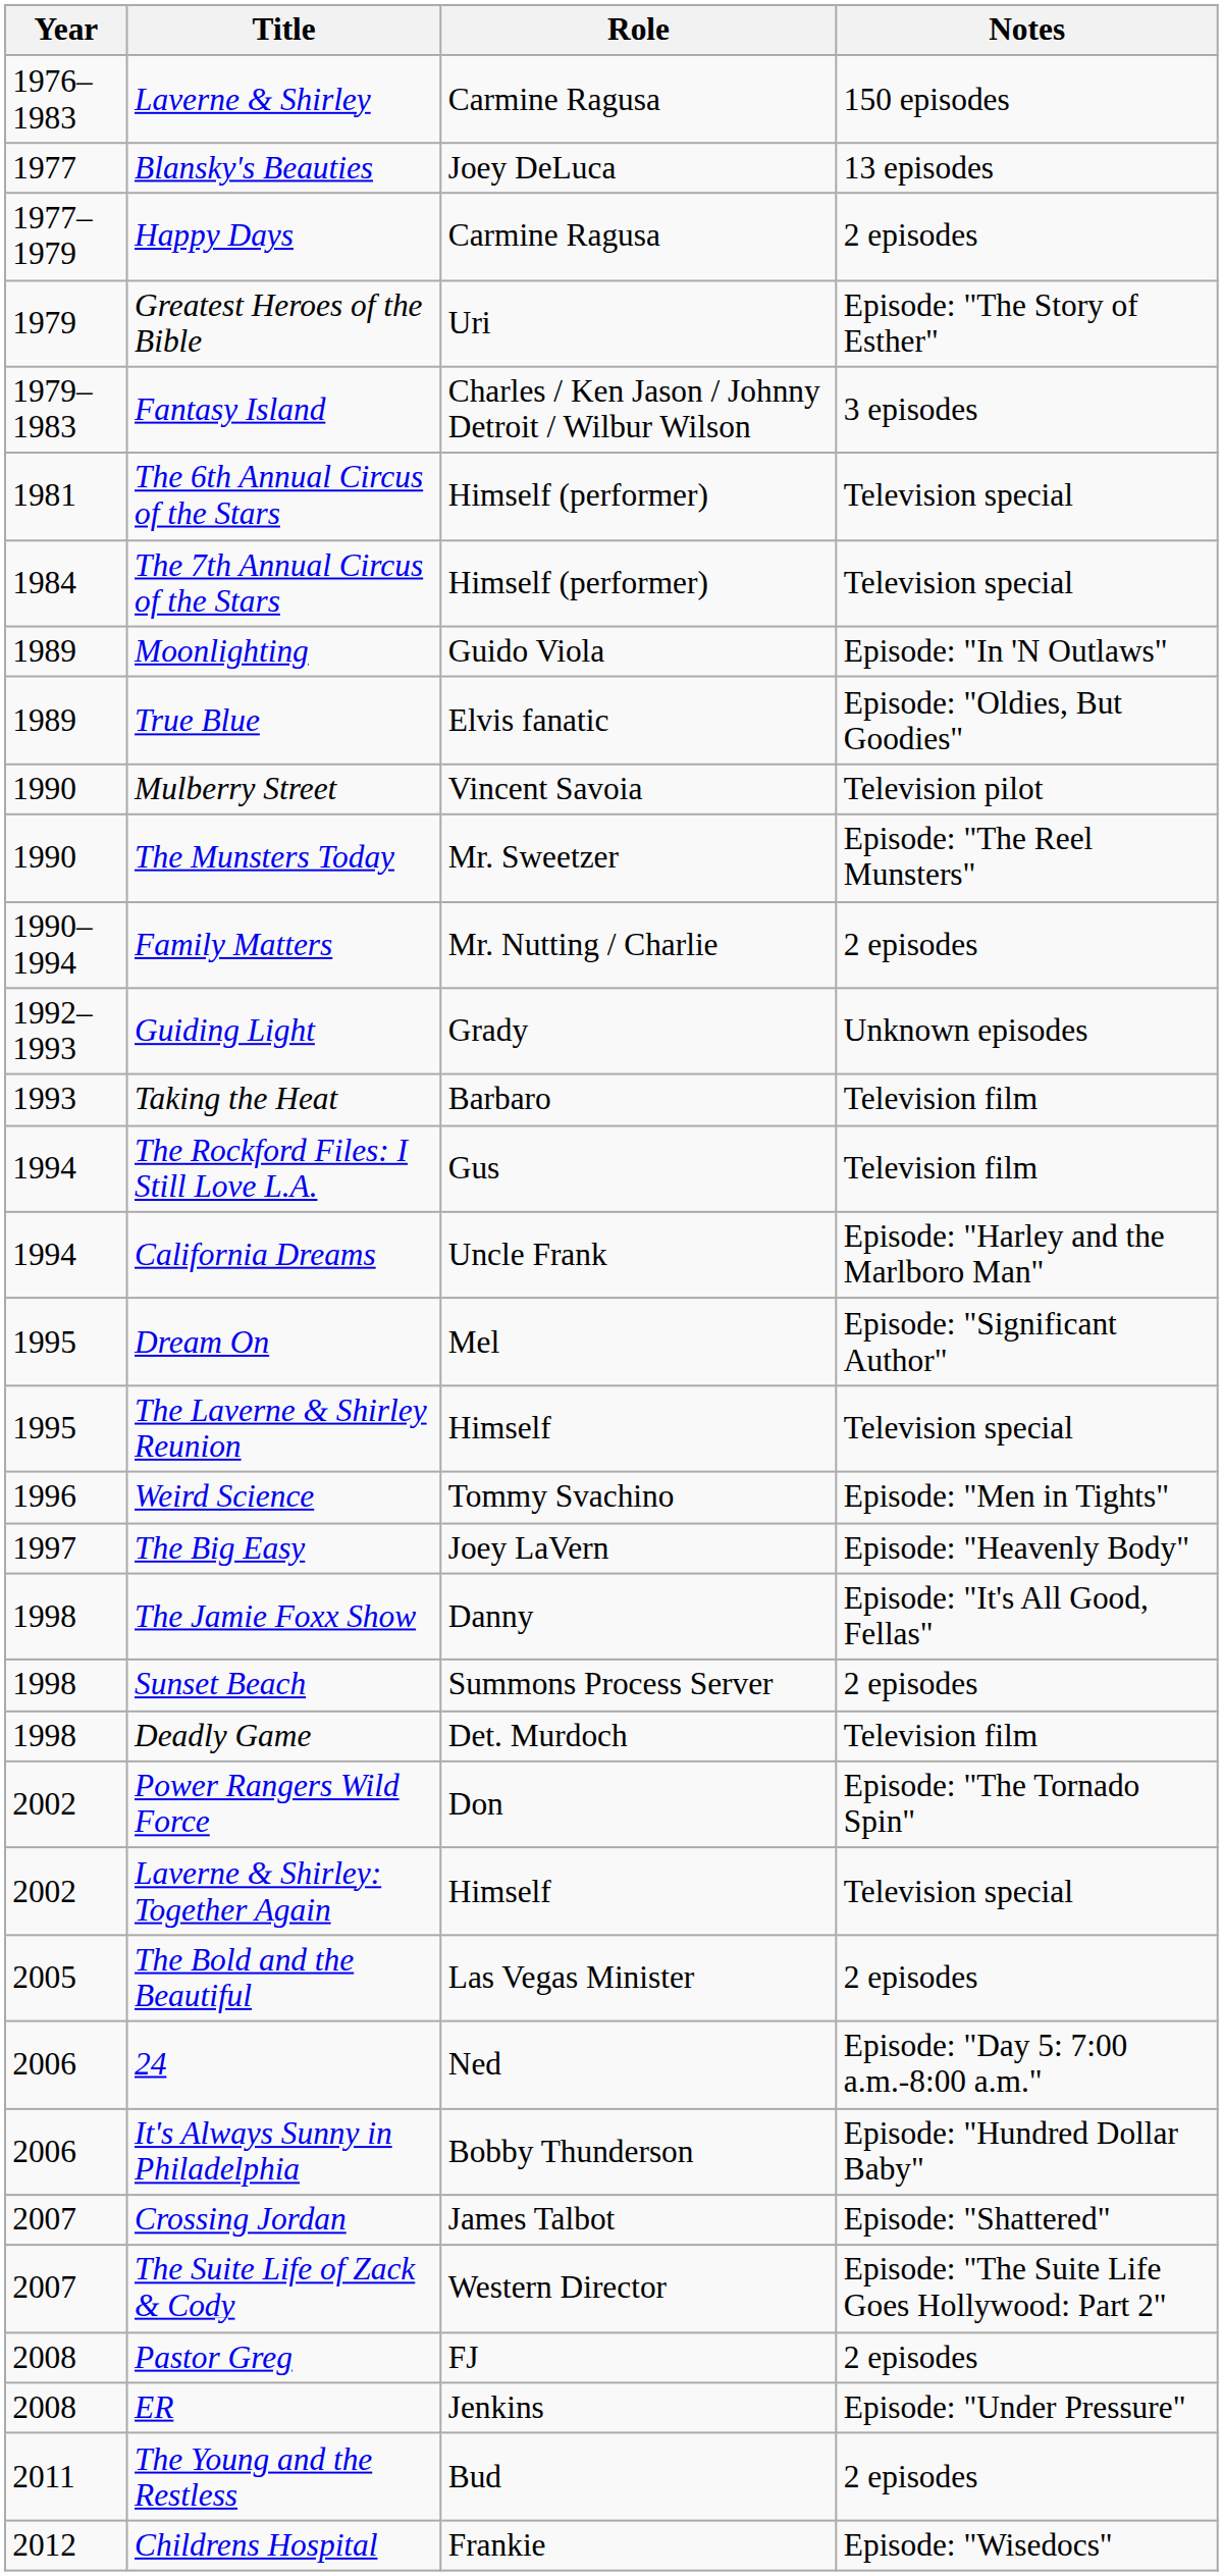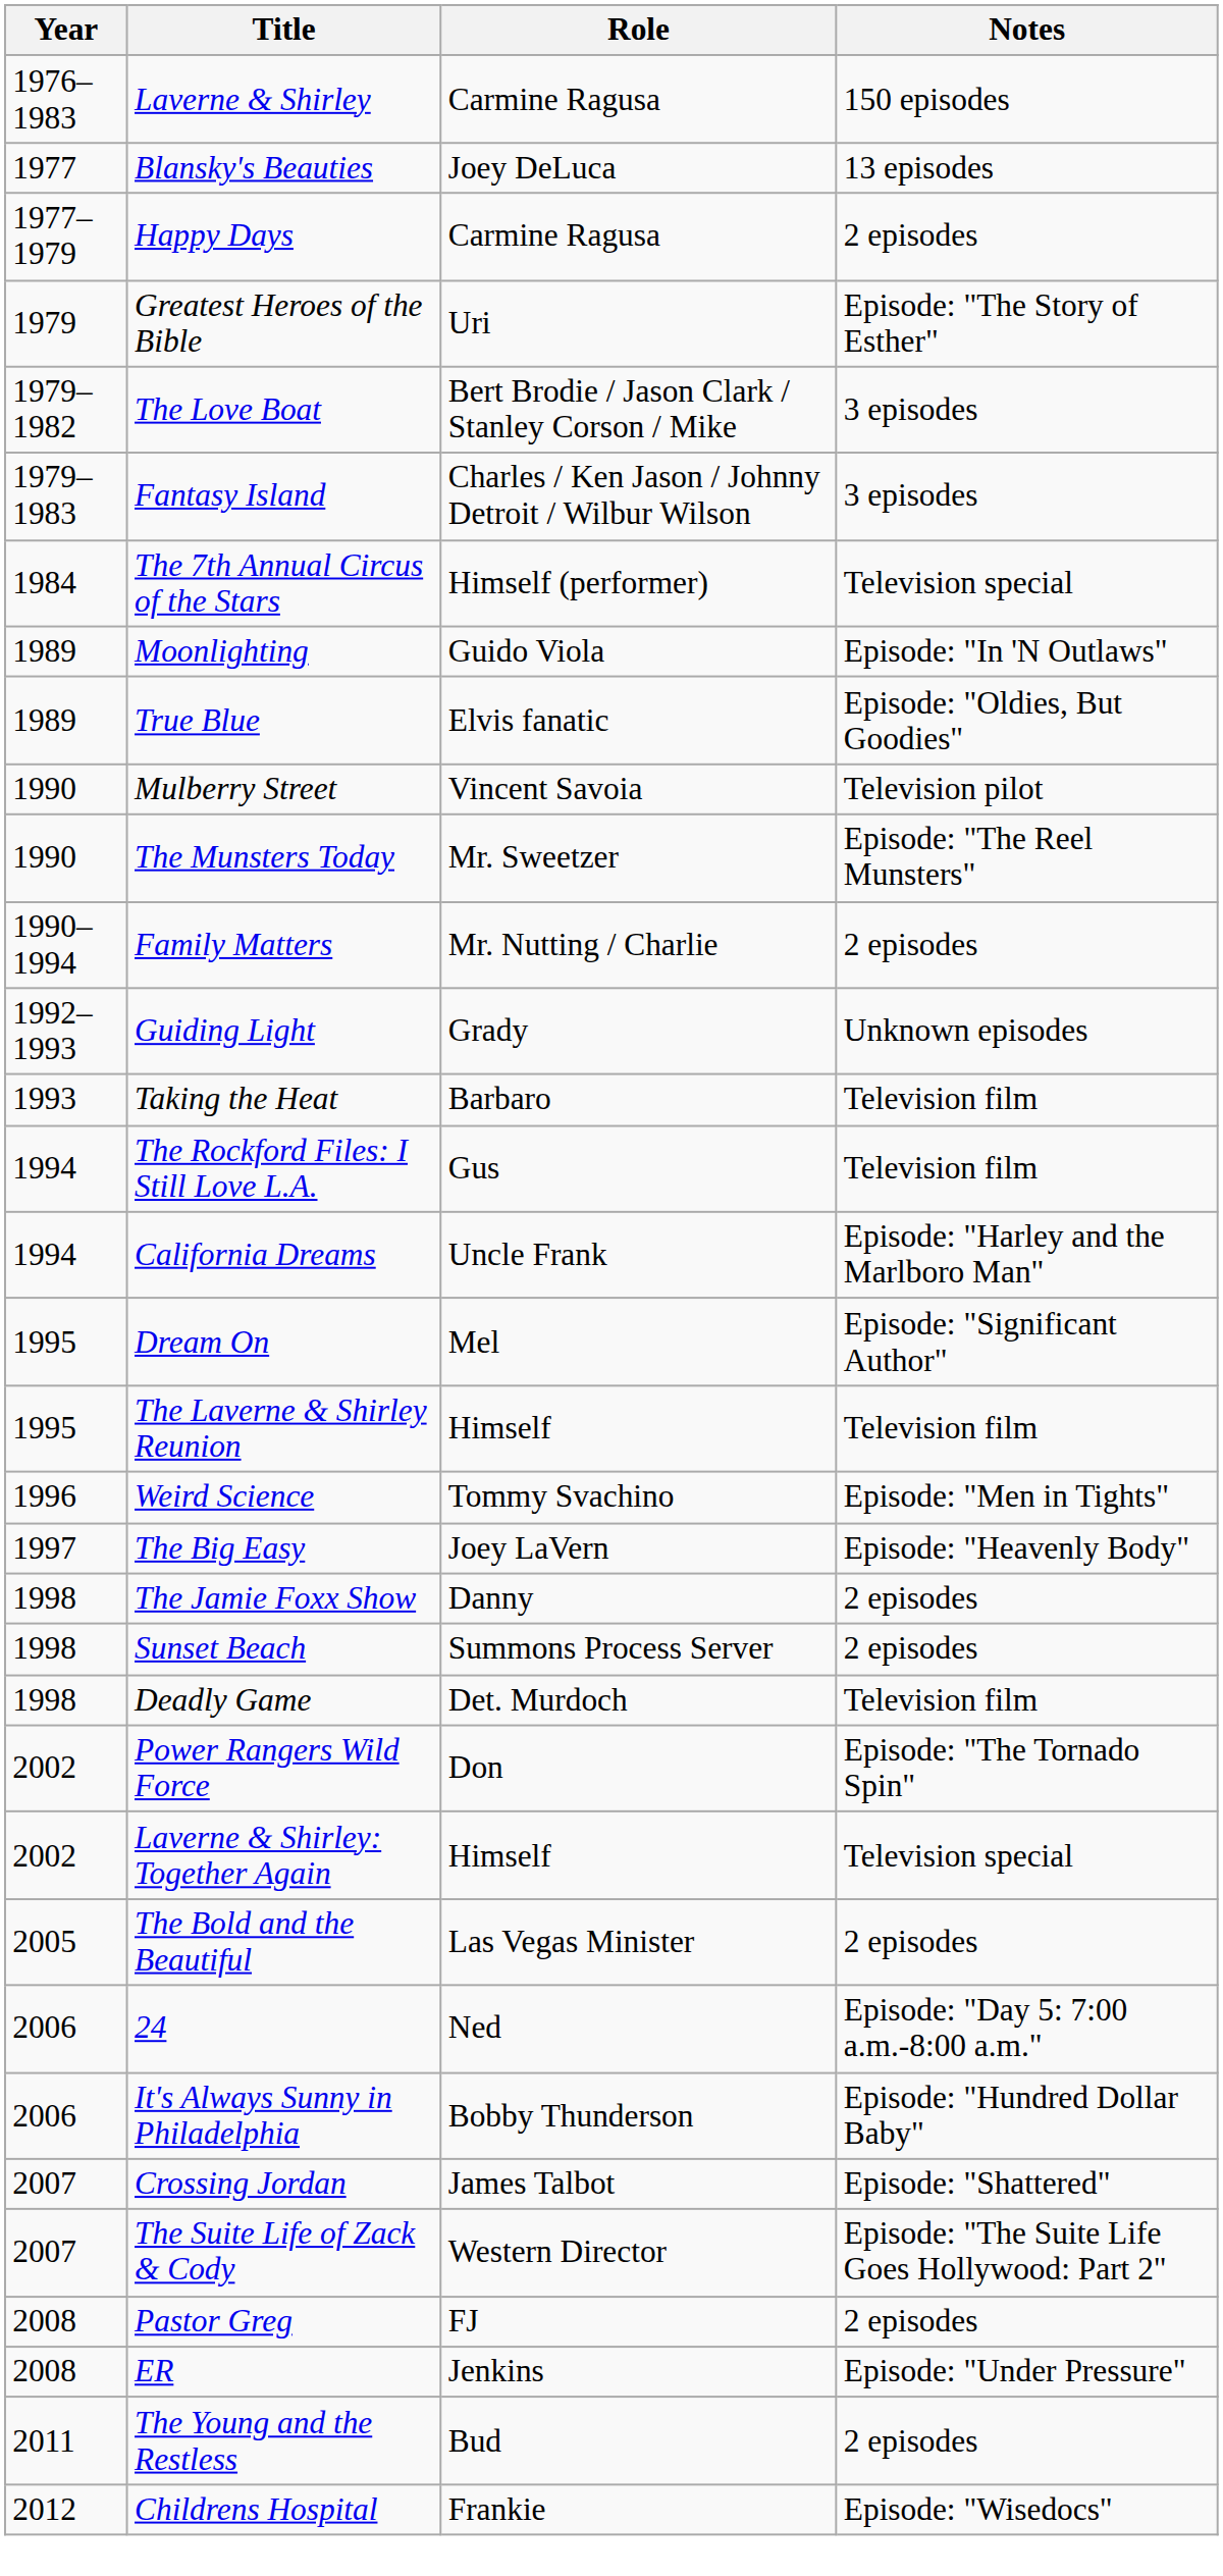+ row: 1979–1982 | The Love Boat | Bert Brodie / Jason Clark / Stanley Corson / Mike | 3 episodes
- row: 1981 | The 6th Annual Circus of the Stars | Himself (performer) | Television special
The Laverne & Shirley Reunion | Notes: Television special -> Television film
The Jamie Foxx Show | Notes: Episode: "It's All Good, Fellas" -> 2 episodes
